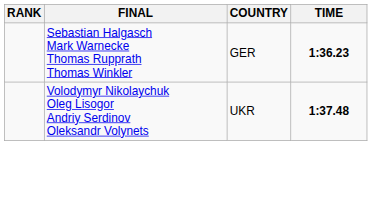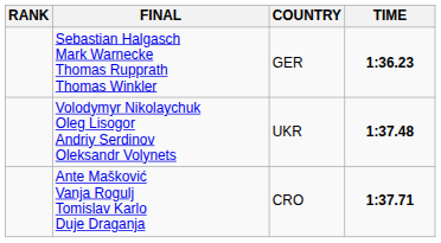+ row: Ante Mašković Vanja Rogulj Tomislav Karlo Duje Draganja | CRO | 1:37.71
